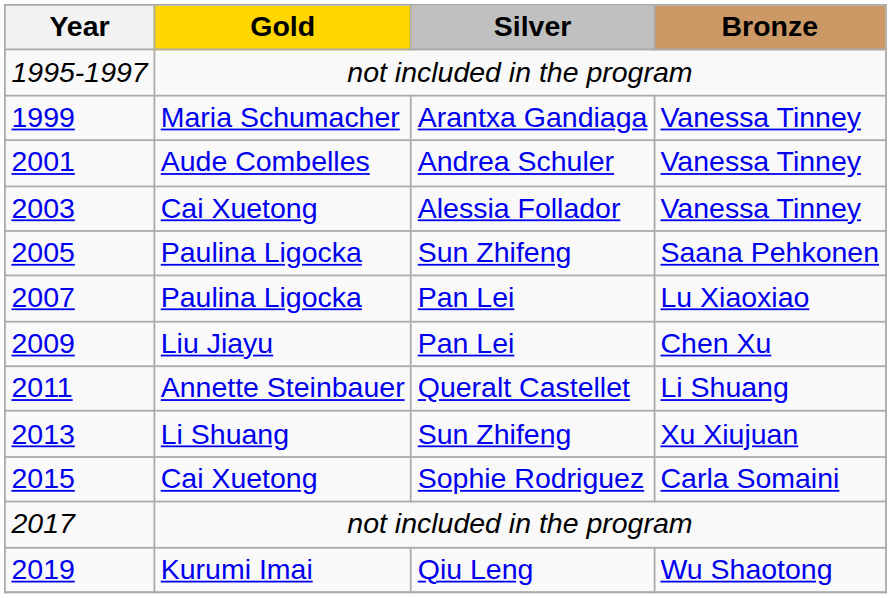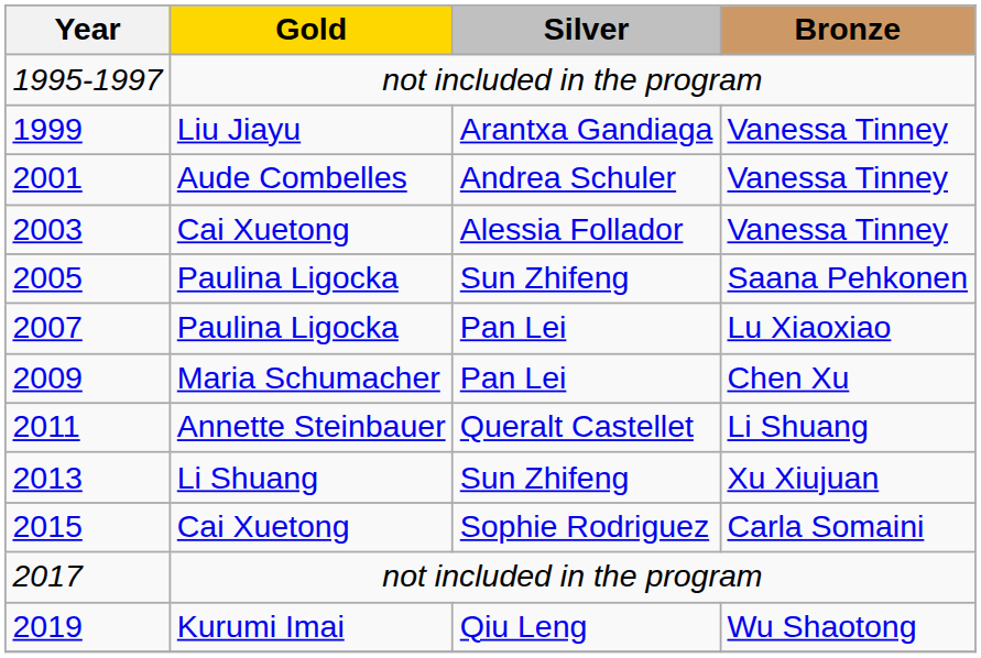1999 | Gold: Maria Schumacher -> Liu Jiayu
2009 | Gold: Liu Jiayu -> Maria Schumacher
